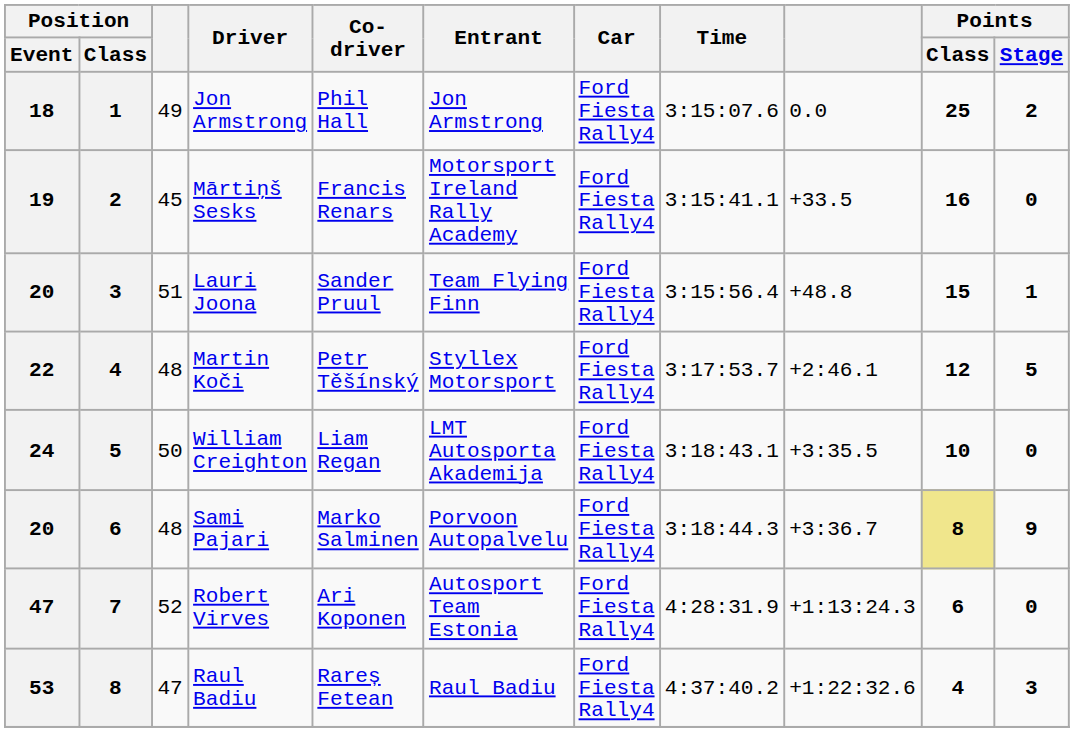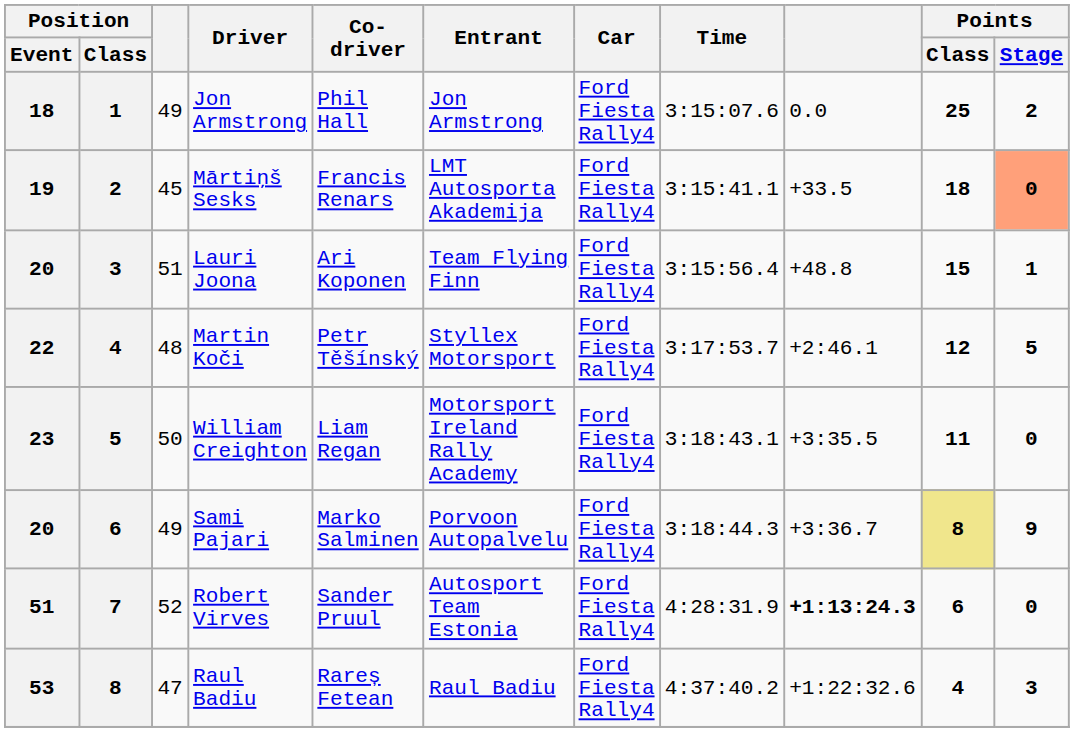Mārtiņš Sesks | Entrant: Motorsport Ireland Rally Academy -> LMT Autosporta Akademija
Mārtiņš Sesks | Points / Class: 16 -> 18
Mārtiņš Sesks | Points / Stage: no background -> lightsalmon background
Lauri Joona | Co-driver: Sander Pruul -> Ari Koponen
William Creighton | Position / Event: 24 -> 23
William Creighton | Entrant: LMT Autosporta Akademija -> Motorsport Ireland Rally Academy
William Creighton | Points / Class: 10 -> 11
Sami Pajari | column 3: 48 -> 49
Robert Virves | Position / Event: 47 -> 51
Robert Virves | Co-driver: Ari Koponen -> Sander Pruul
Robert Virves | column 9: normal -> bold
